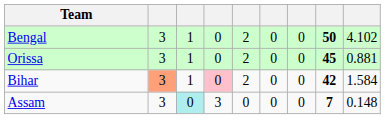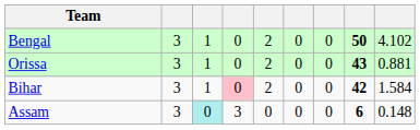Orissa | column 8: 45 -> 43
Bihar | column 2: lightsalmon background -> no background
Assam | column 8: 7 -> 6
